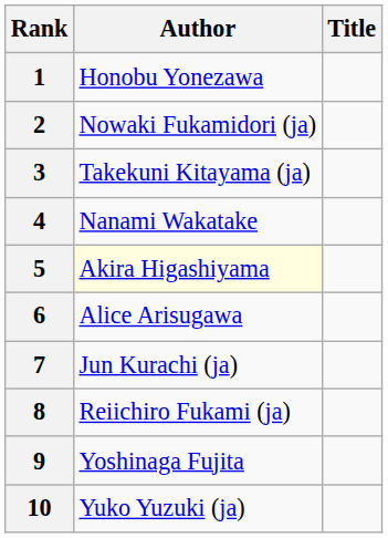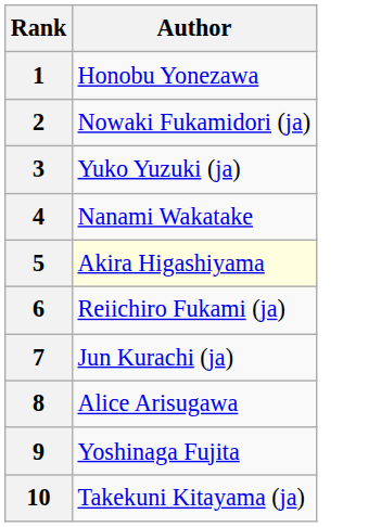- column: Title
3 | Author: Takekuni Kitayama (ja) -> Yuko Yuzuki (ja)
6 | Author: Alice Arisugawa -> Reiichiro Fukami (ja)
8 | Author: Reiichiro Fukami (ja) -> Alice Arisugawa
10 | Author: Yuko Yuzuki (ja) -> Takekuni Kitayama (ja)
